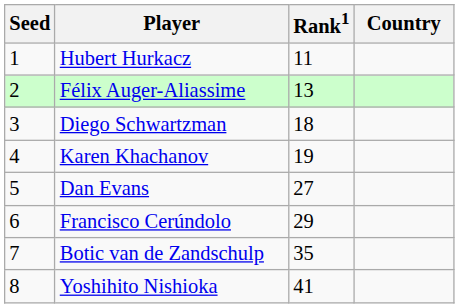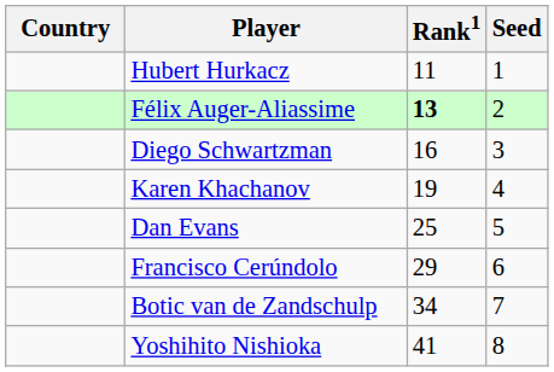columns swapped: Country <-> Seed
Félix Auger-Aliassime | Rank1: normal -> bold
Diego Schwartzman | Rank1: 18 -> 16
Dan Evans | Rank1: 27 -> 25
Botic van de Zandschulp | Rank1: 35 -> 34
